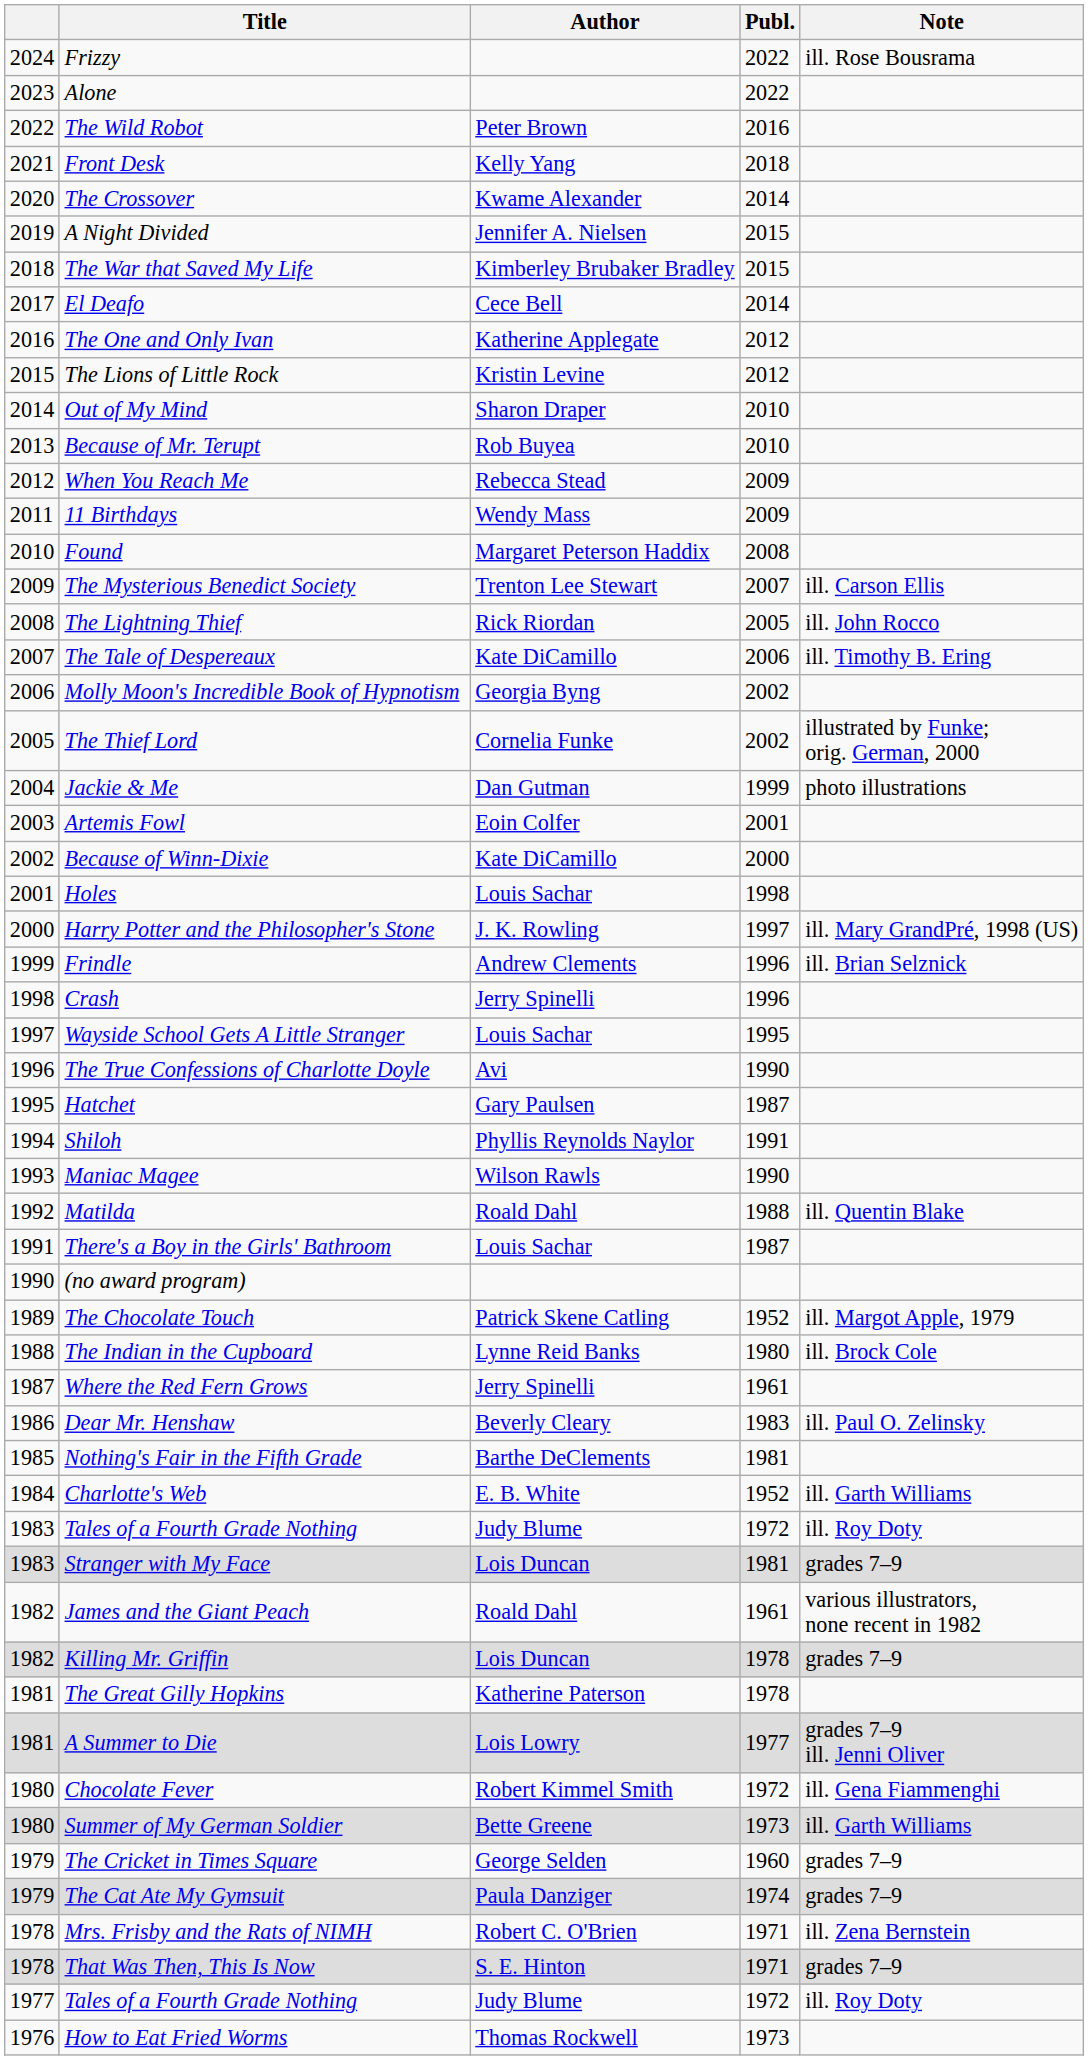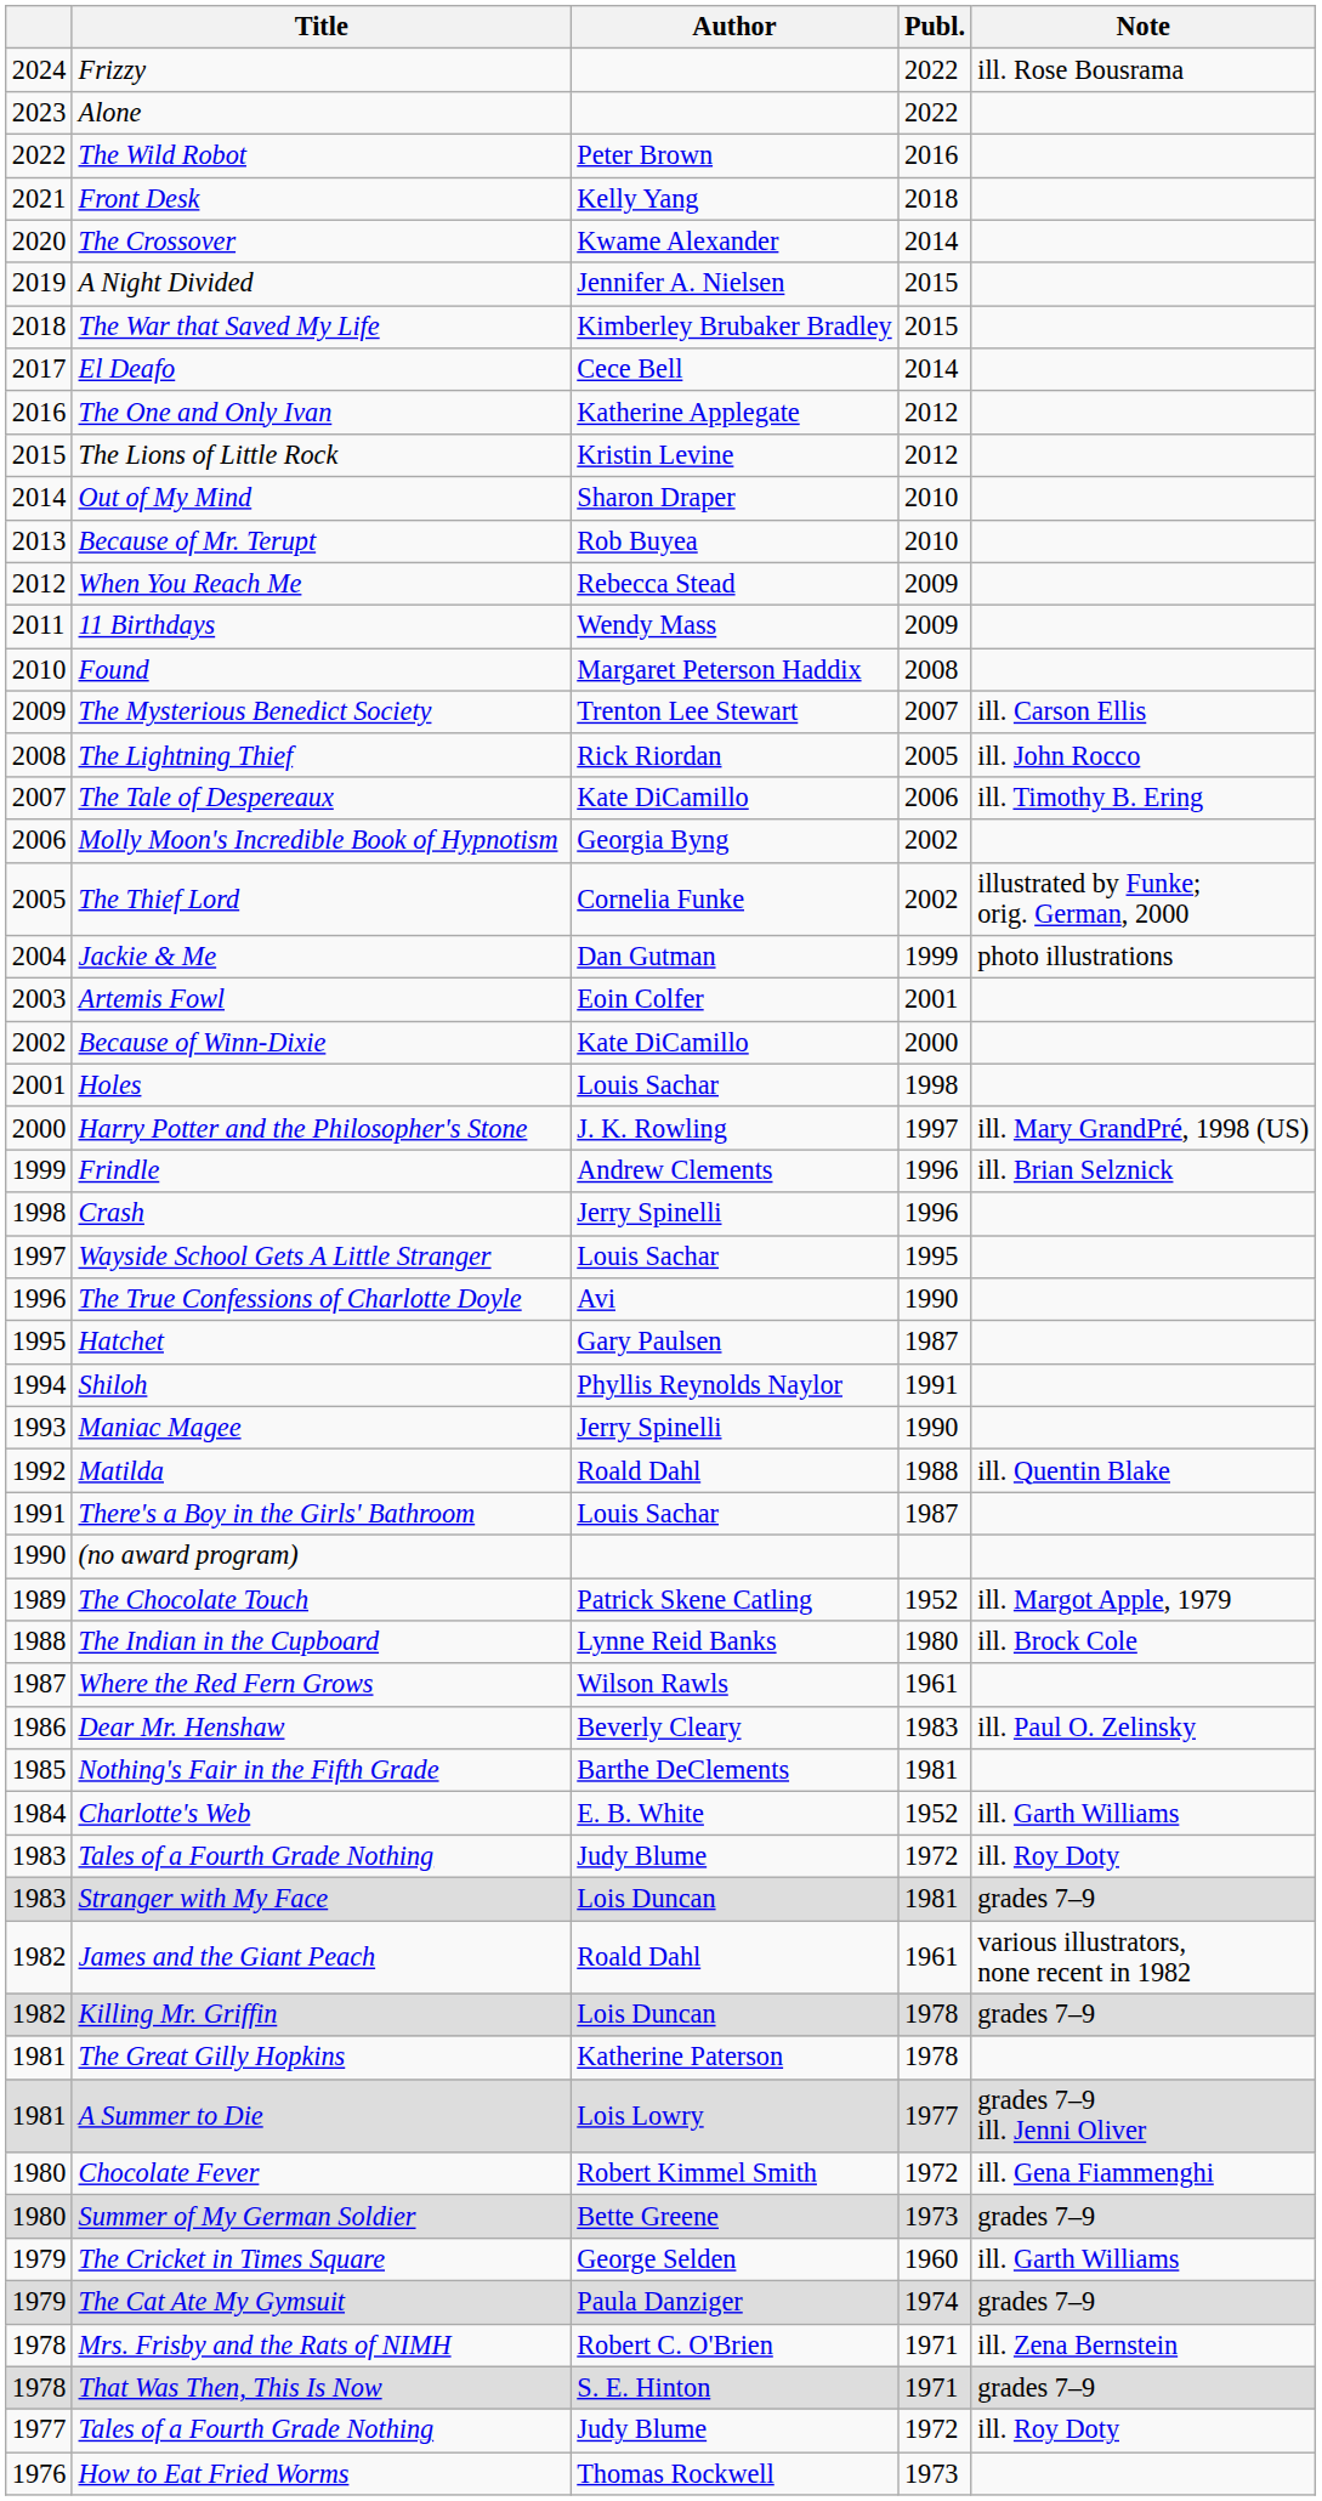Maniac Magee | Author: Wilson Rawls -> Jerry Spinelli
Where the Red Fern Grows | Author: Jerry Spinelli -> Wilson Rawls
Summer of My German Soldier | Note: ill. Garth Williams -> grades 7–9
The Cricket in Times Square | Note: grades 7–9 -> ill. Garth Williams
